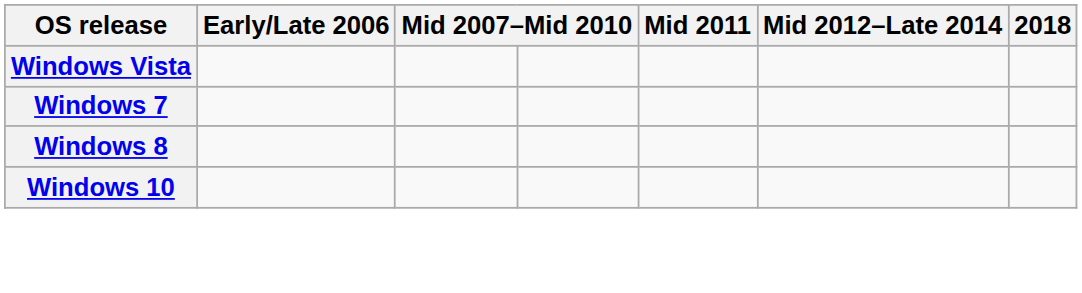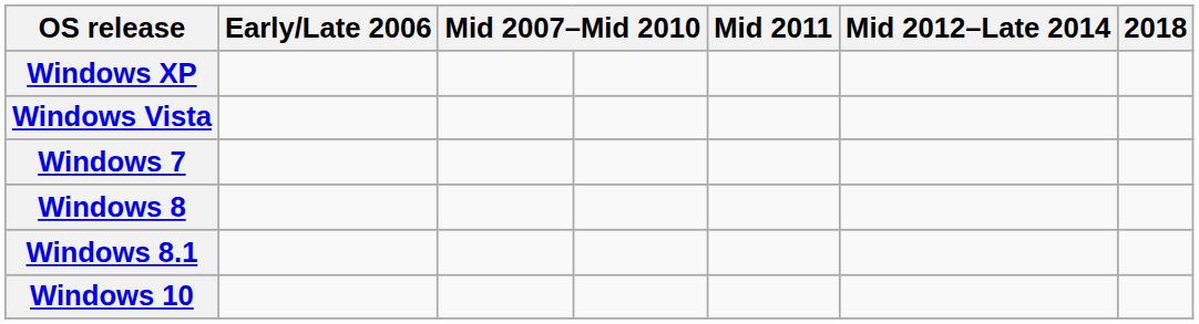+ row: Windows XP
+ row: Windows 8.1
